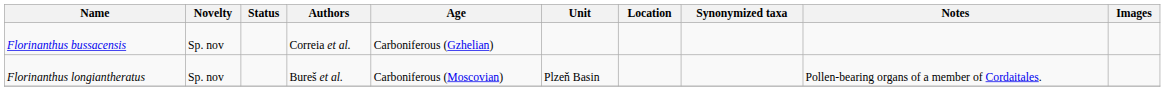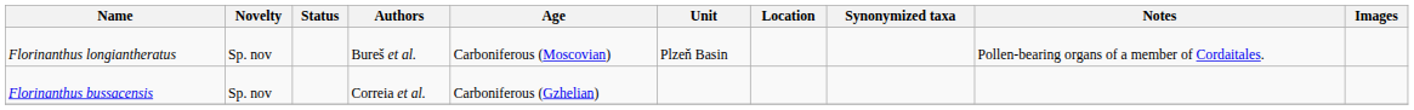rows swapped: Florinanthus bussacensis <-> Florinanthus longiantheratus
